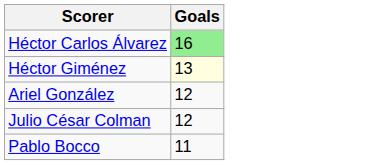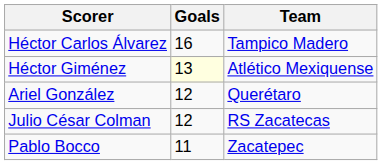+ column: Team | Tampico Madero | Atlético Mexiquense | Querétaro | RS Zacatecas | Zacatepec
Héctor Carlos Álvarez | Goals: lightgreen background -> no background
